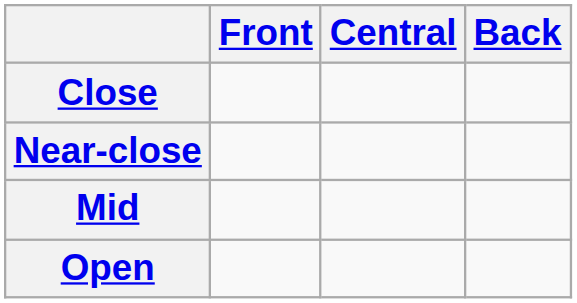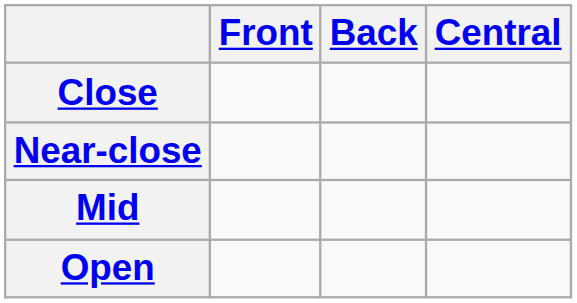columns swapped: Central <-> Back
